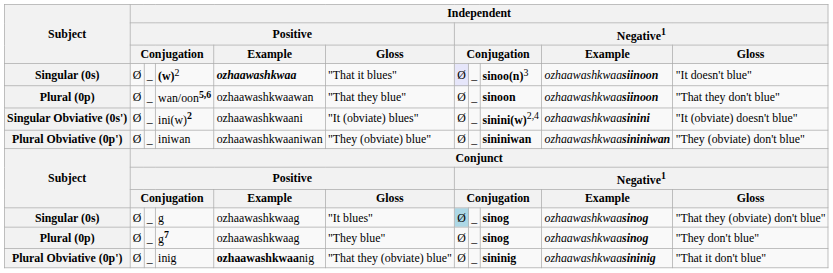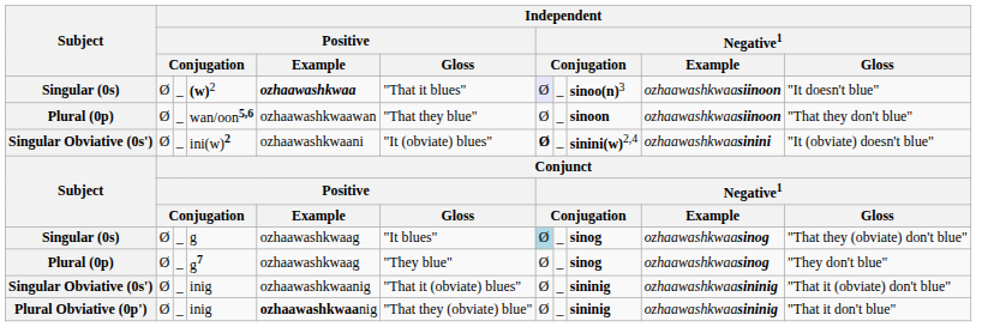ini(w)2 | column 7: normal -> bold
- row: Plural Obviative (0p') | Ø | _ | iniwan | ozhaawashkwaaniwan | "They (obviate) blue" | Ø | _ | sininiwan | ozhaawashkwaasininiwan | "They (obviate) don't blue"
+ row: Singular Obviative (0s') | Ø | _ | inig | ozhaawashkwaanig | "That it (obviate) blues" | Ø | _ | sininig | ozhaawashkwaasininig | "That it (obviate) don't blue"
